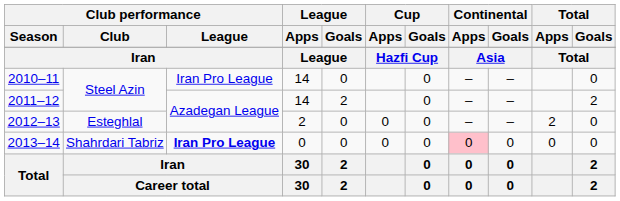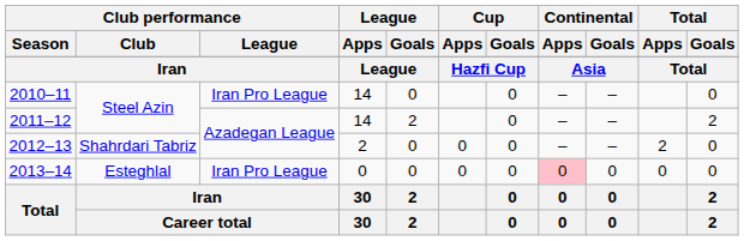2012–13 | Club performance / Club: Esteghlal -> Shahrdari Tabriz
2013–14 | Club performance / Club: Shahrdari Tabriz -> Esteghlal
2013–14 | Club performance / League: bold -> normal
